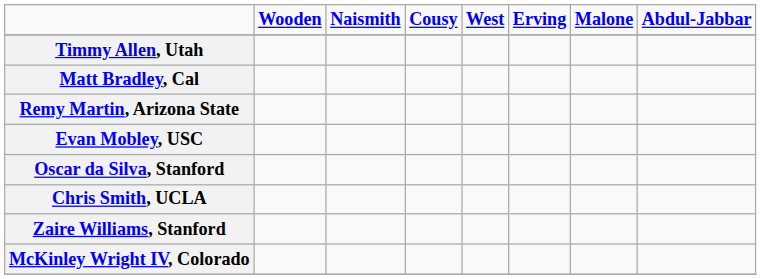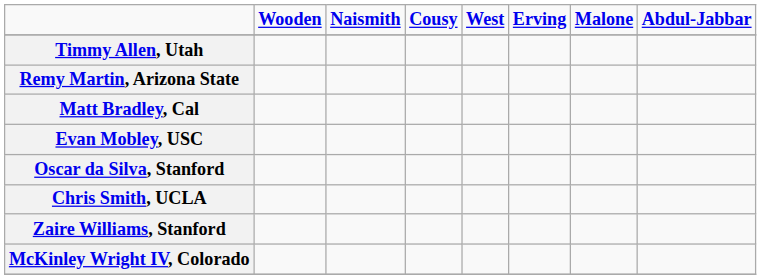rows swapped: Matt Bradley, Cal <-> Remy Martin, Arizona State
